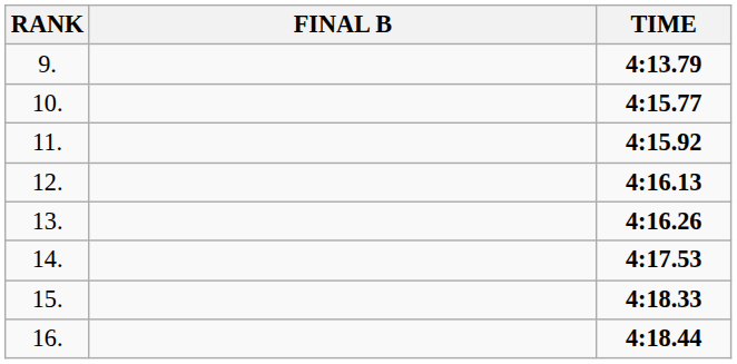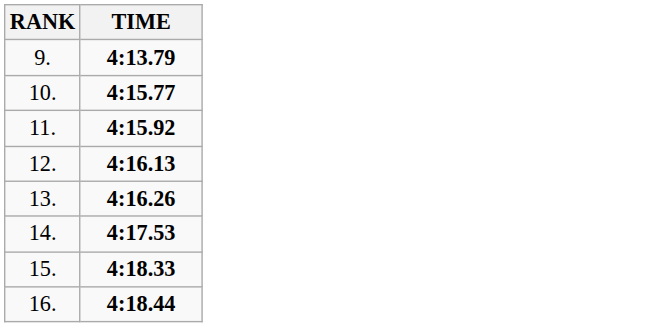- column: FINAL B
